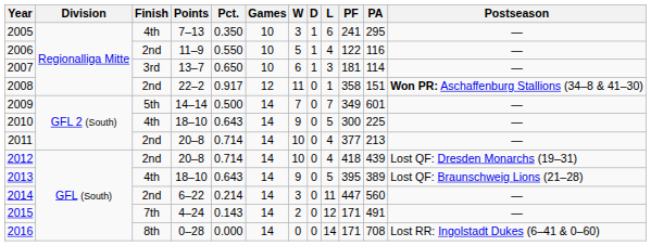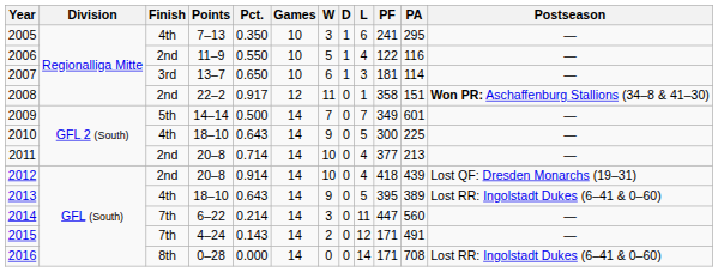2012 | Pct.: 0.714 -> 0.914
2013 | Postseason: Lost QF: Braunschweig Lions (21–28) -> Lost RR: Ingolstadt Dukes (6–41 & 0–60)
2014 | Finish: 2nd -> 7th
